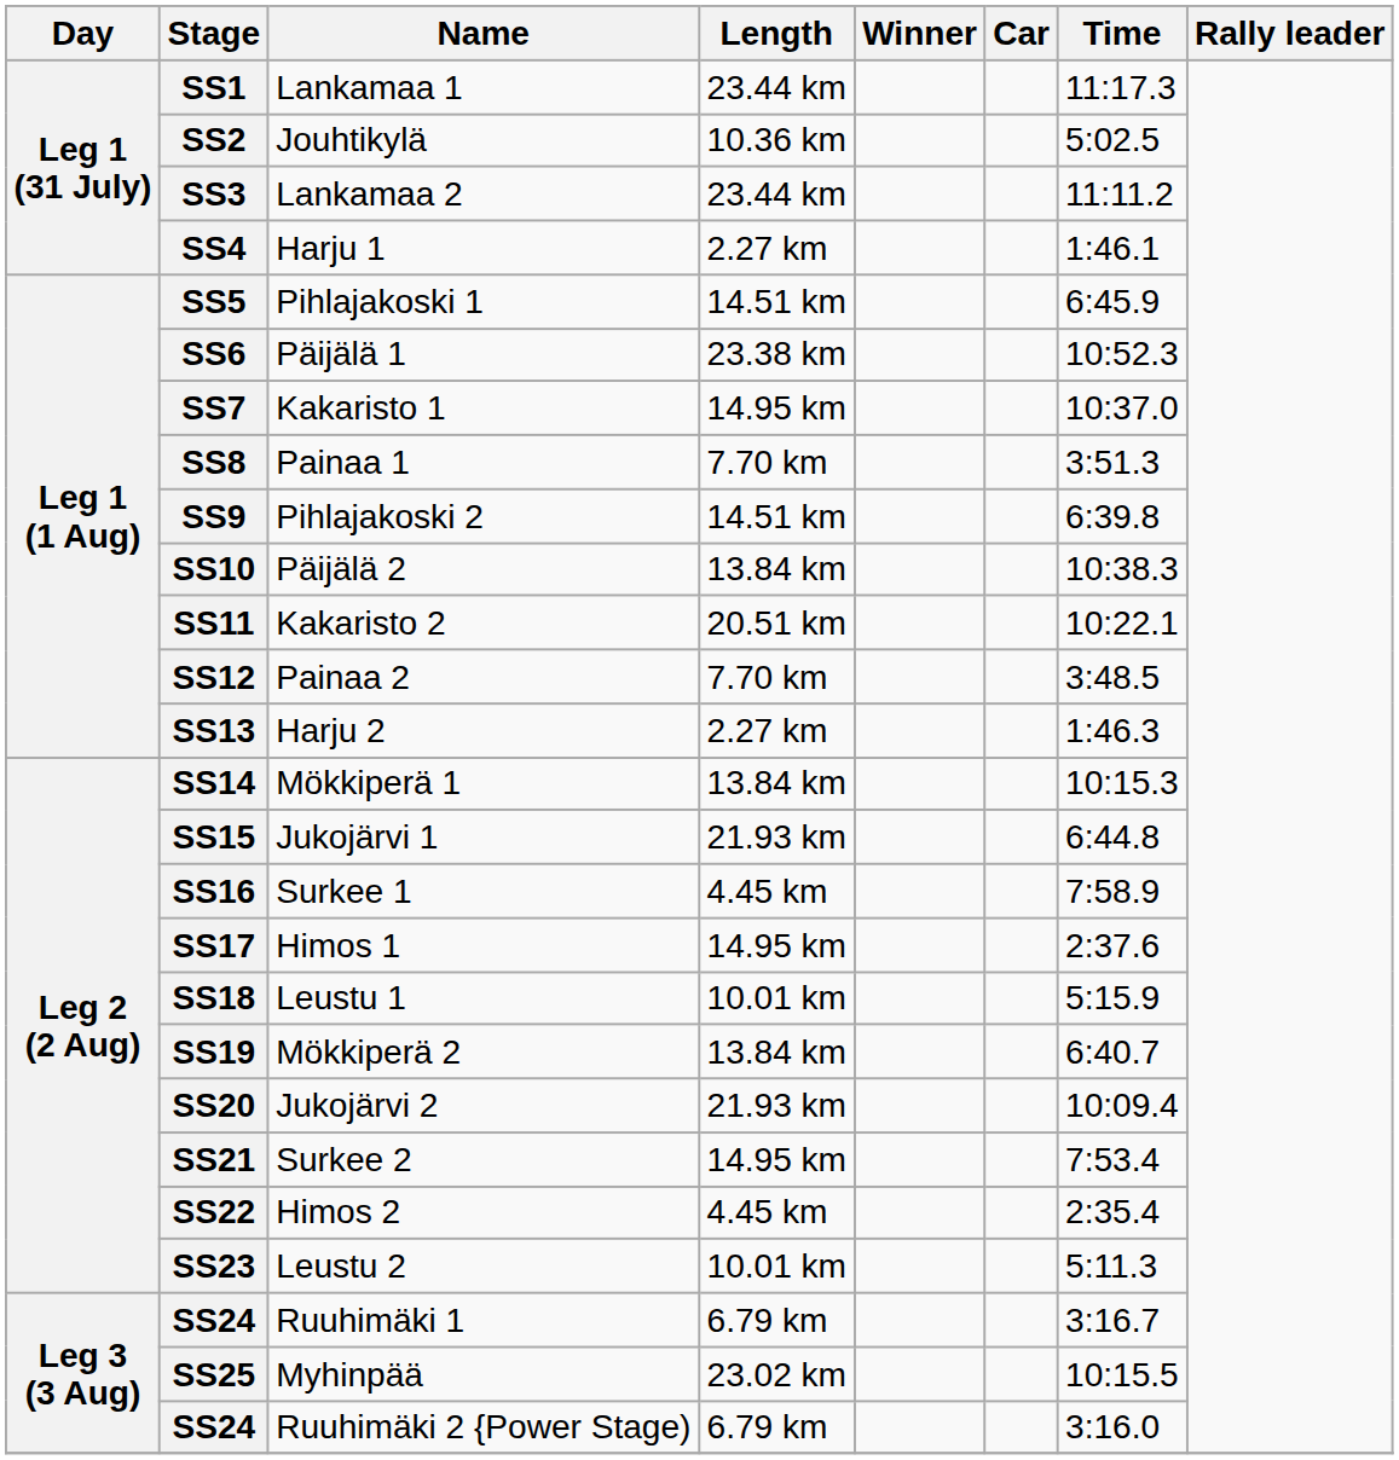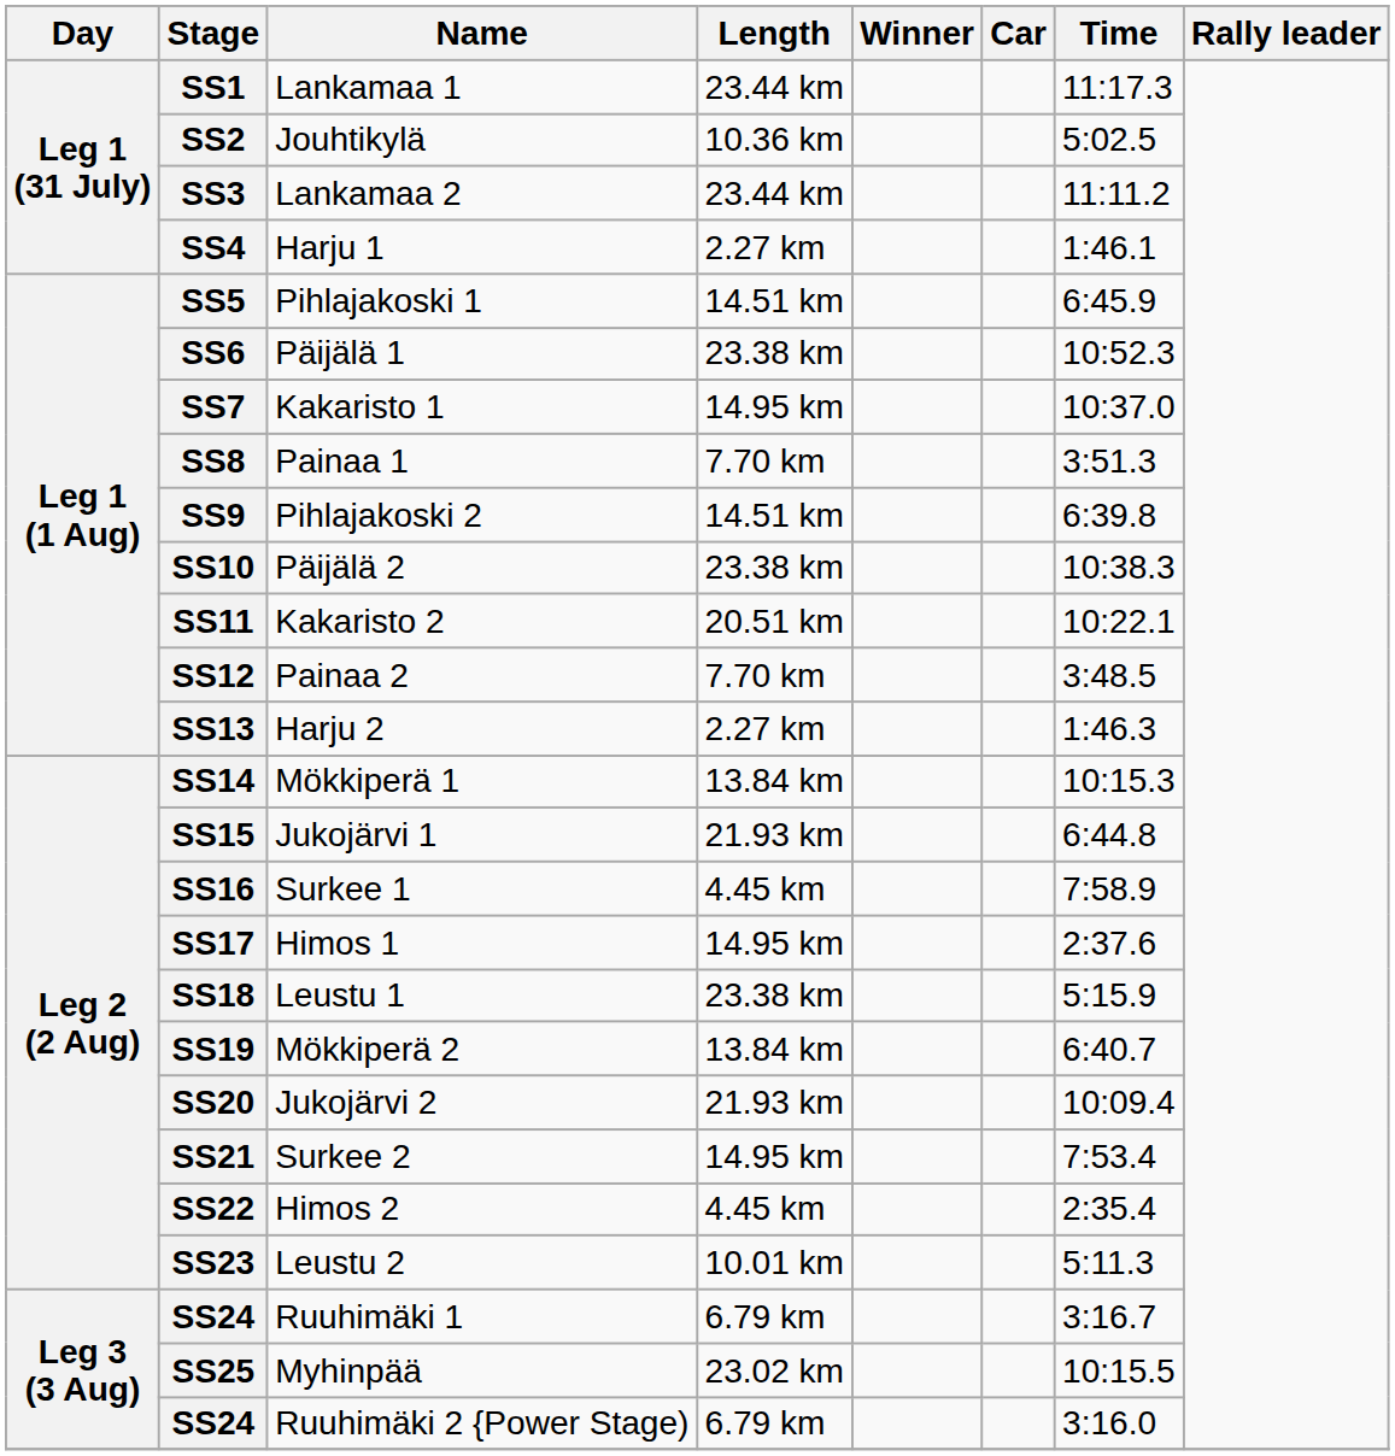SS10 | Length: 13.84 km -> 23.38 km
SS18 | Length: 10.01 km -> 23.38 km
